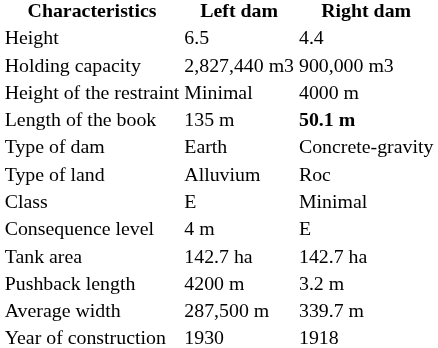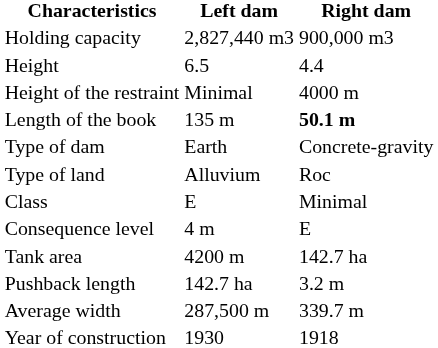rows swapped: Height <-> Holding capacity
Tank area | Left dam: 142.7 ha -> 4200 m
Pushback length | Left dam: 4200 m -> 142.7 ha
